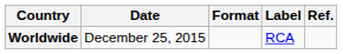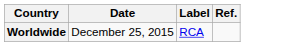- column: Format
